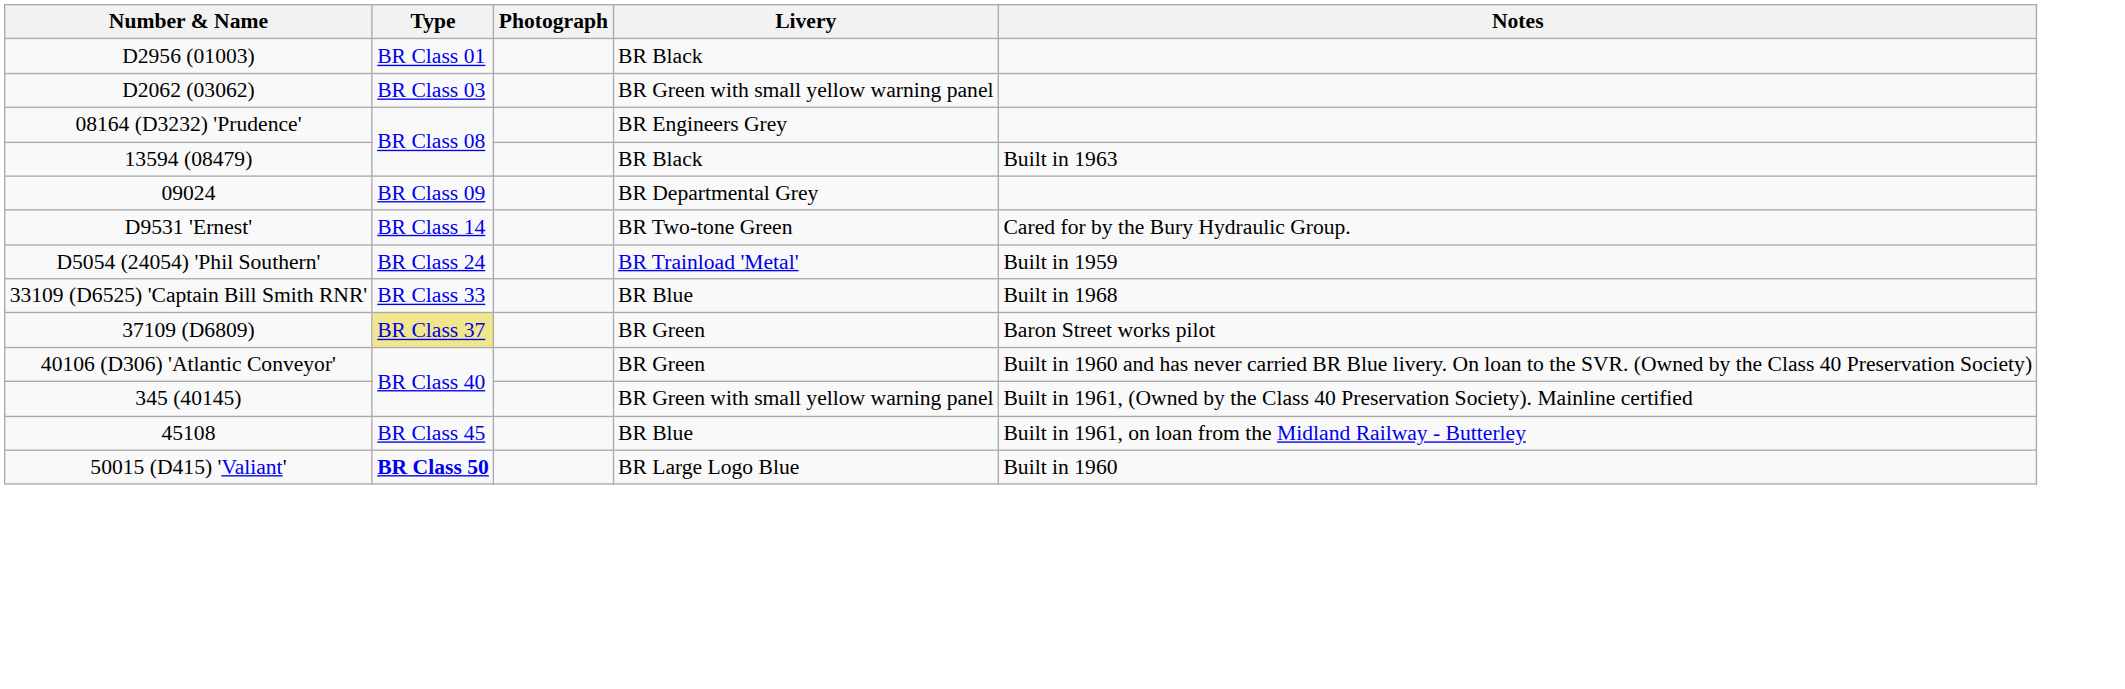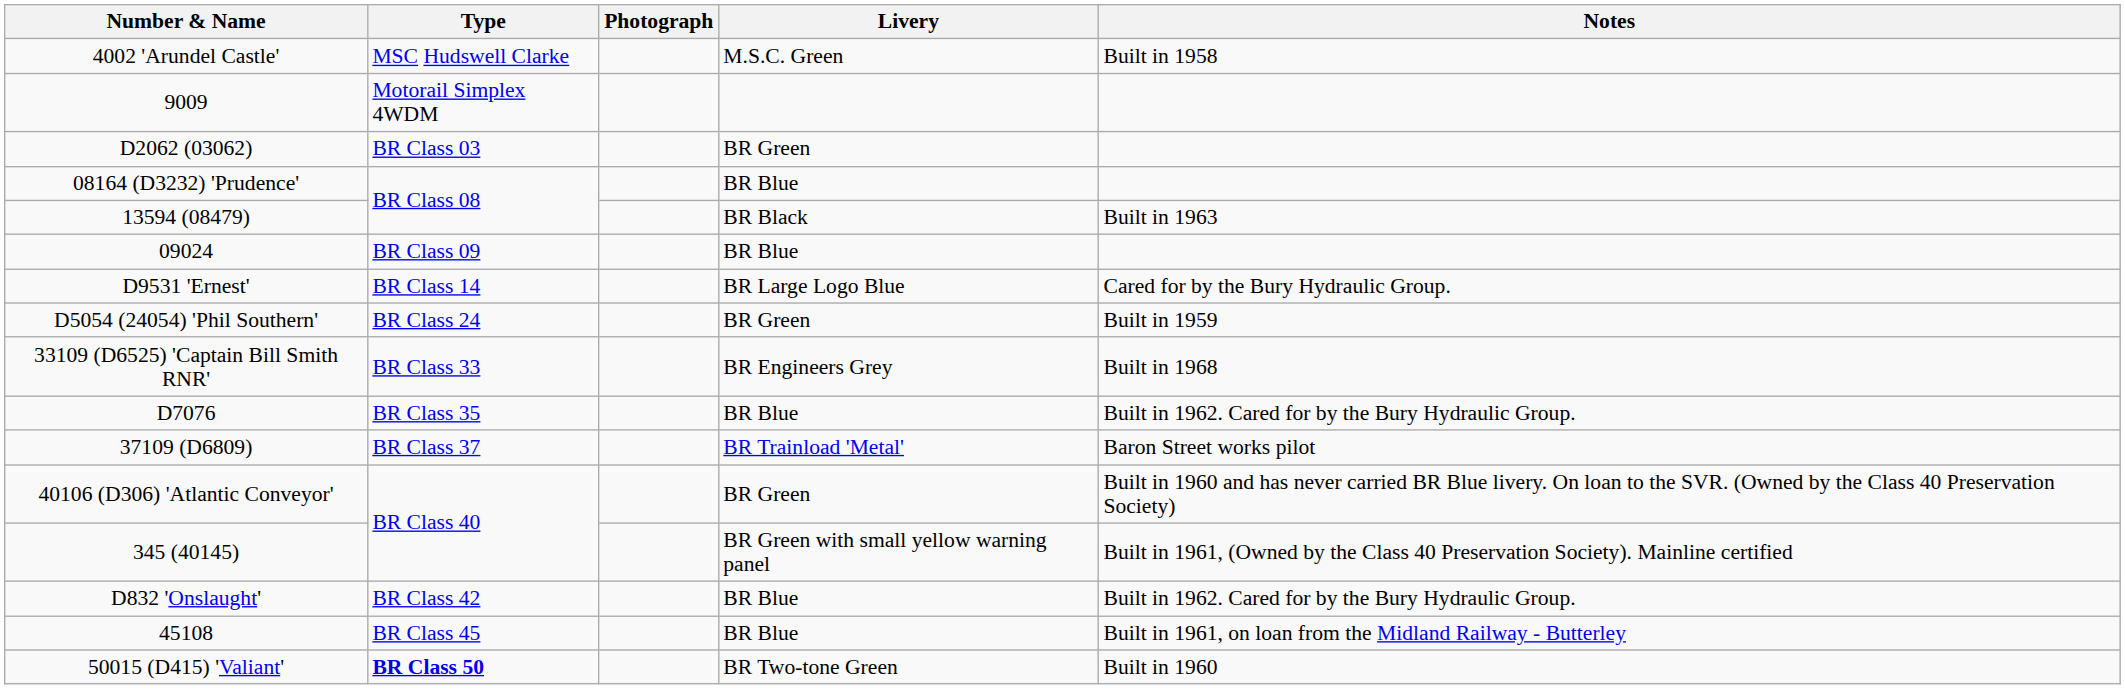+ row: 4002 'Arundel Castle' | MSC Hudswell Clarke | M.S.C. Green | Built in 1958
+ row: 9009 | Motorail Simplex 4WDM
- row: D2956 (01003) | BR Class 01 | BR Black
D2062 (03062) | Livery: BR Green with small yellow warning panel -> BR Green
08164 (D3232) 'Prudence' | Livery: BR Engineers Grey -> BR Blue
09024 | Livery: BR Departmental Grey -> BR Blue
D9531 'Ernest' | Livery: BR Two-tone Green -> BR Large Logo Blue
D5054 (24054) 'Phil Southern' | Livery: BR Trainload 'Metal' -> BR Green
33109 (D6525) 'Captain Bill Smith RNR' | Livery: BR Blue -> BR Engineers Grey
+ row: D7076 | BR Class 35 | BR Blue | Built in 1962. Cared for by the Bury Hydraulic Group.
37109 (D6809) | Type: khaki background -> no background
37109 (D6809) | Livery: BR Green -> BR Trainload 'Metal'
+ row: D832 'Onslaught' | BR Class 42 | BR Blue | Built in 1962. Cared for by the Bury Hydraulic Group.
50015 (D415) 'Valiant' | Livery: BR Large Logo Blue -> BR Two-tone Green
